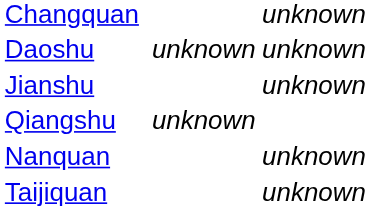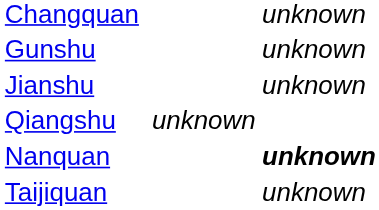- row: Daoshu | unknown | unknown
+ row: Gunshu | unknown
Nanquan | column 4: normal -> bold
